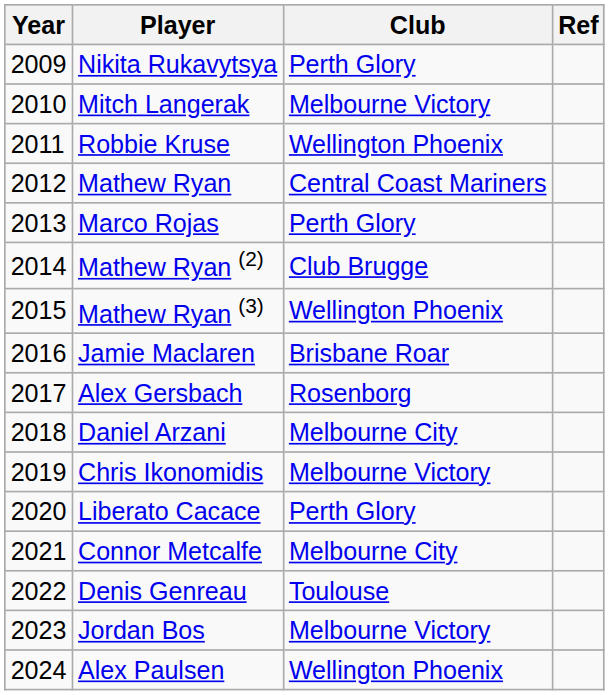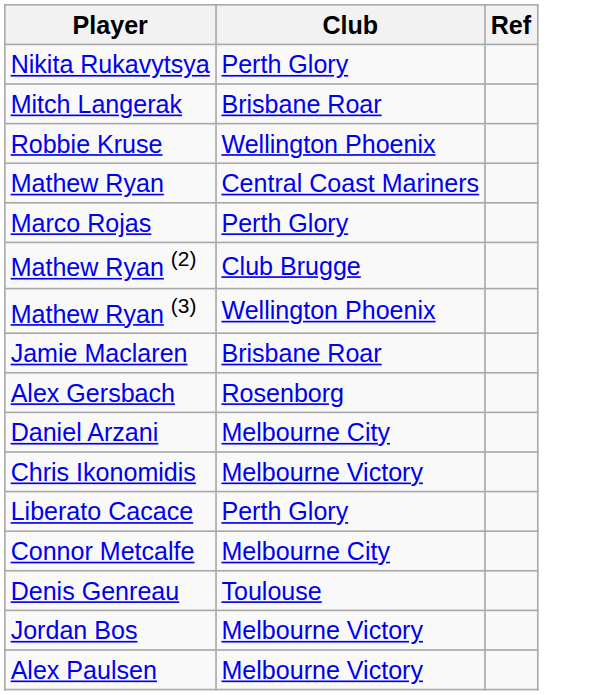- column: Year | 2009 | 2010 | 2011 | 2012 | 2013 | 2014 | 2015 | 2016 | 2017 | 2018 | 2019 | 2020 | 2021 | 2022 | 2023 | 2024
Mitch Langerak | Club: Melbourne Victory -> Brisbane Roar
Alex Paulsen | Club: Wellington Phoenix -> Melbourne Victory
